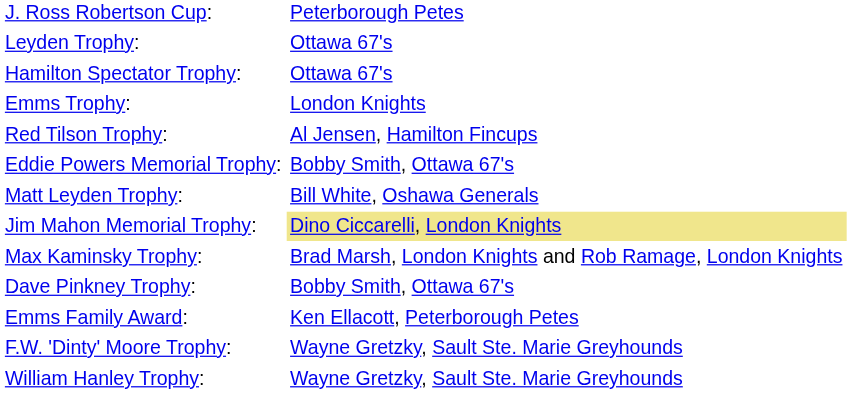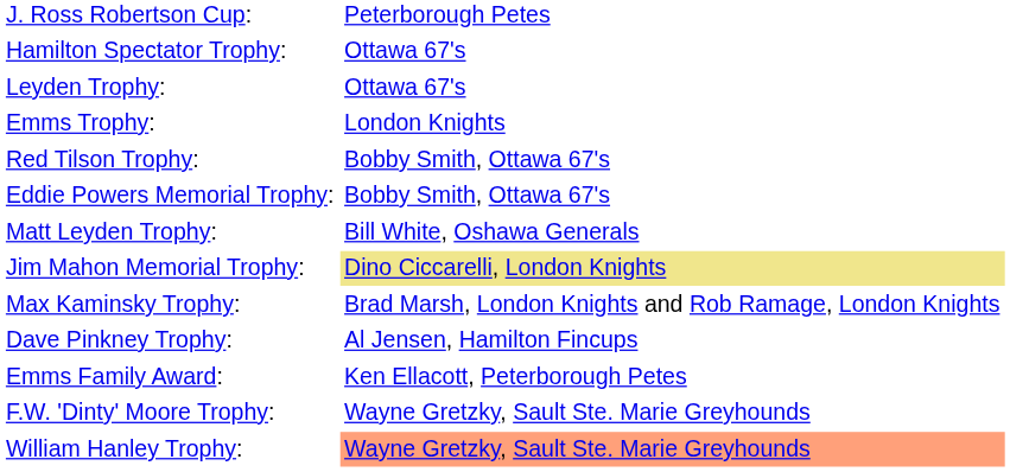rows swapped: Hamilton Spectator Trophy: <-> Leyden Trophy:
Red Tilson Trophy: | column 2: Al Jensen, Hamilton Fincups -> Bobby Smith, Ottawa 67's
Dave Pinkney Trophy: | column 2: Bobby Smith, Ottawa 67's -> Al Jensen, Hamilton Fincups
William Hanley Trophy: | column 2: no background -> lightsalmon background
